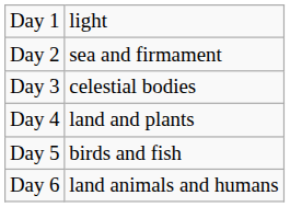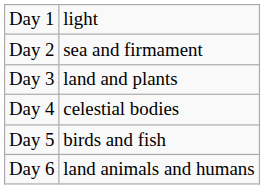Day 3 | column 2: celestial bodies -> land and plants
Day 4 | column 2: land and plants -> celestial bodies
